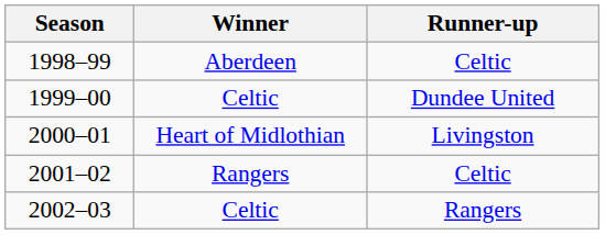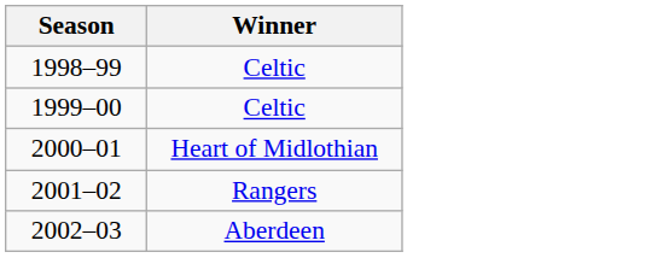- column: Runner-up | Celtic | Dundee United | Livingston | Celtic | Rangers
1998–99 | Winner: Aberdeen -> Celtic
2002–03 | Winner: Celtic -> Aberdeen
